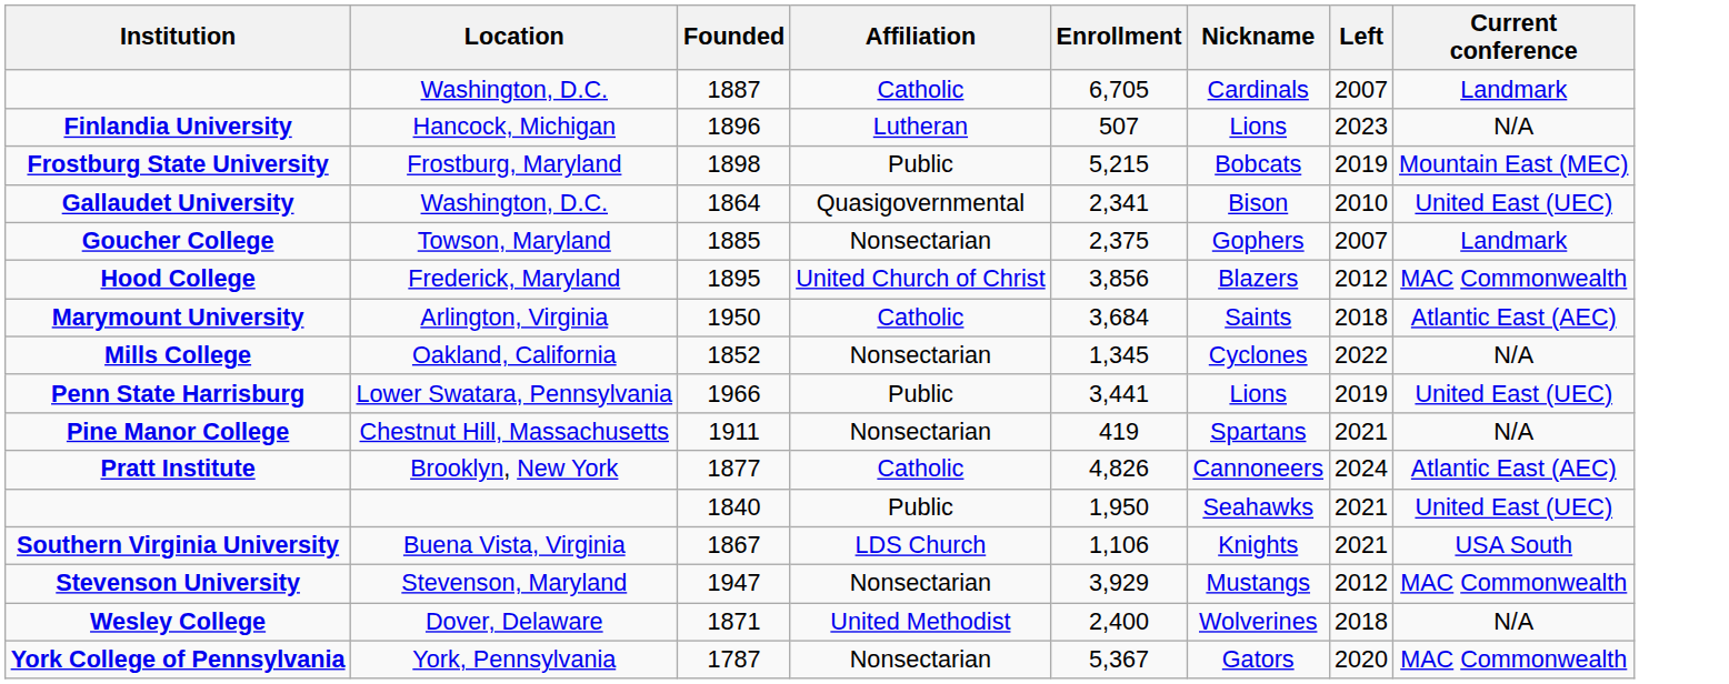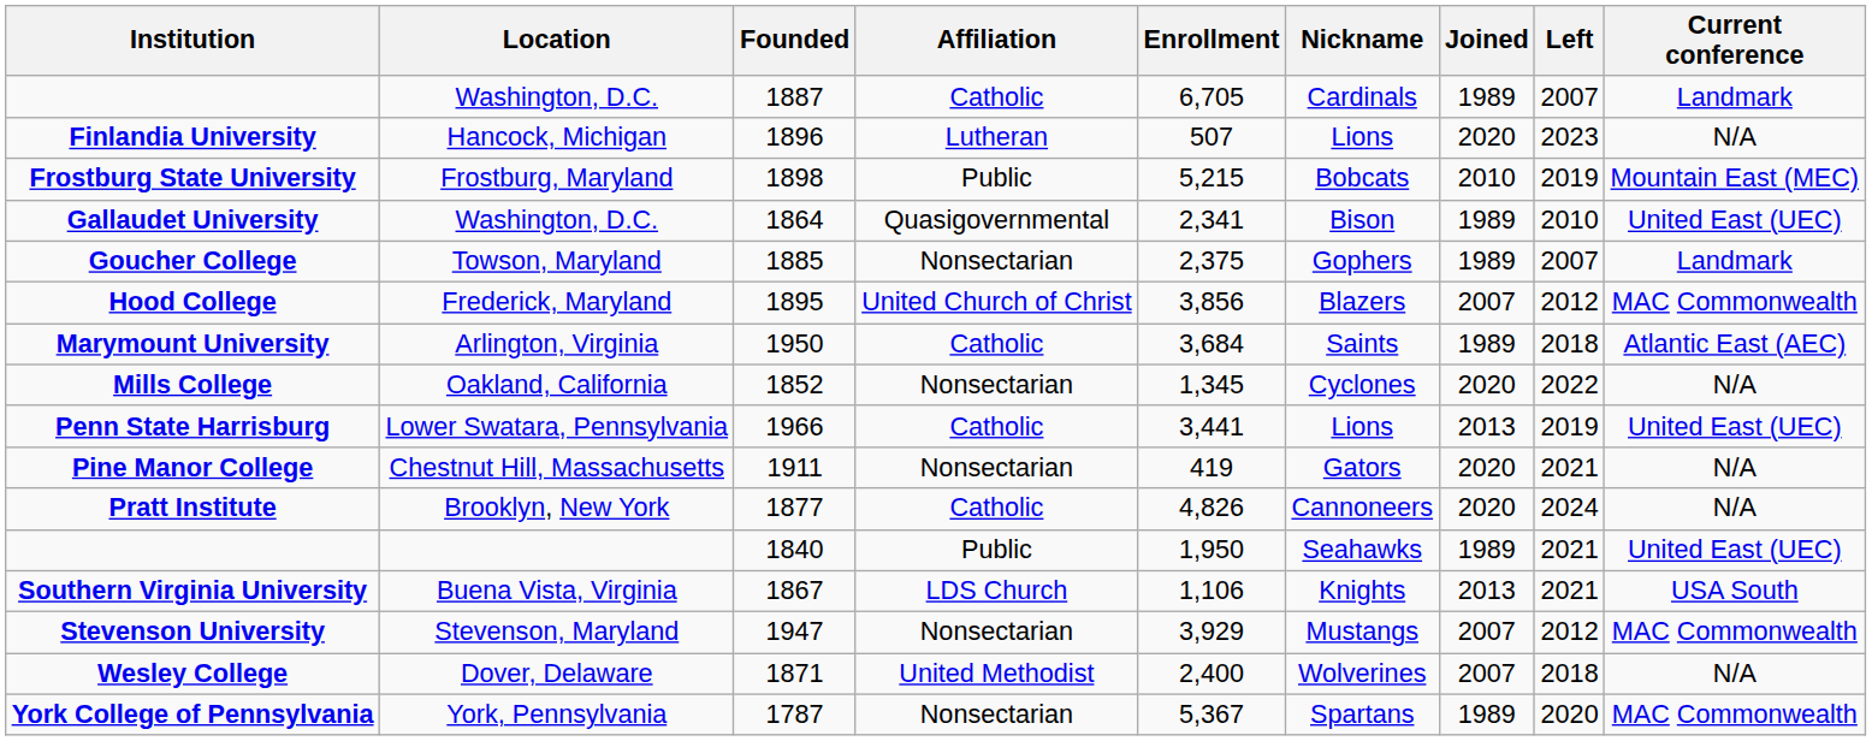+ column: Joined | 1989 | 2020 | 2010 | 1989 | 1989 | 2007 | 1989 | 2020 | 2013 | 2020 | 2020 | 1989 | 2013 | 2007 | 2007 | 1989
Penn State Harrisburg | Affiliation: Public -> Catholic
Pine Manor College | Nickname: Spartans -> Gators
Pratt Institute | Current conference: Atlantic East (AEC) -> N/A
York College of Pennsylvania | Nickname: Gators -> Spartans
